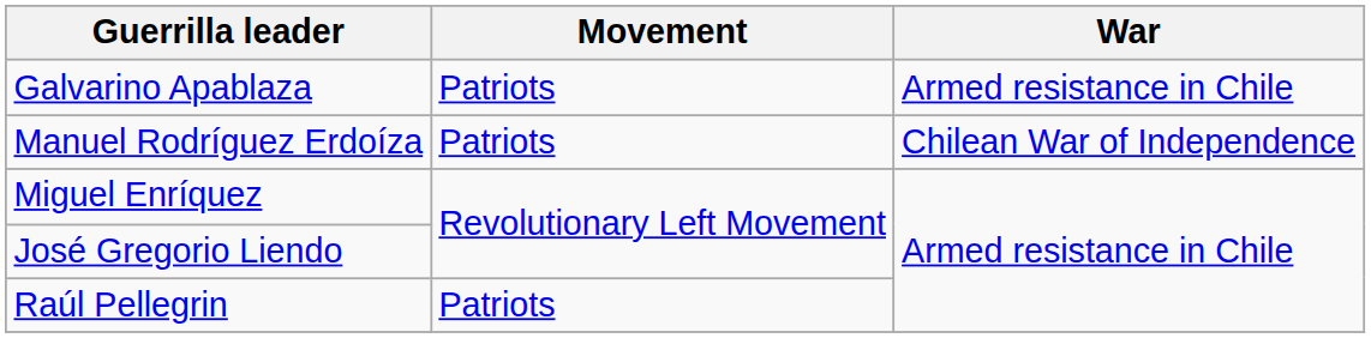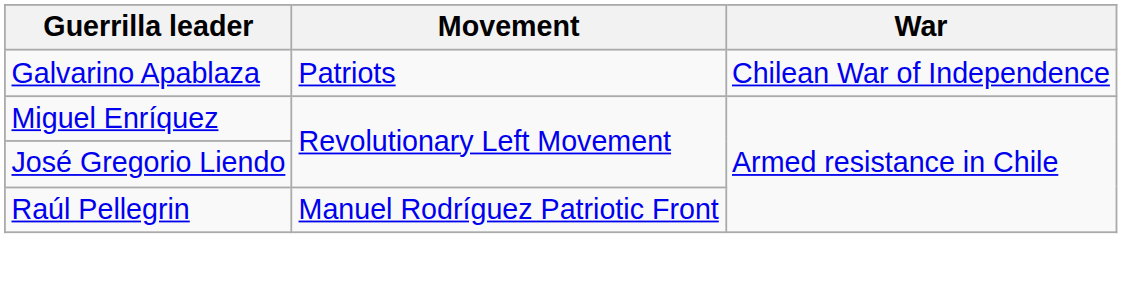Galvarino Apablaza | War: Armed resistance in Chile -> Chilean War of Independence
- row: Manuel Rodríguez Erdoíza | Patriots | Chilean War of Independence
Raúl Pellegrin | Movement: Patriots -> Manuel Rodríguez Patriotic Front
